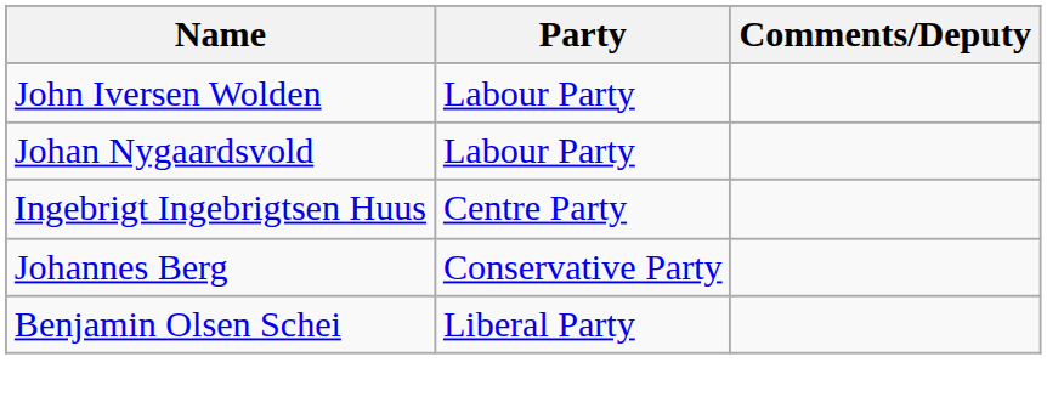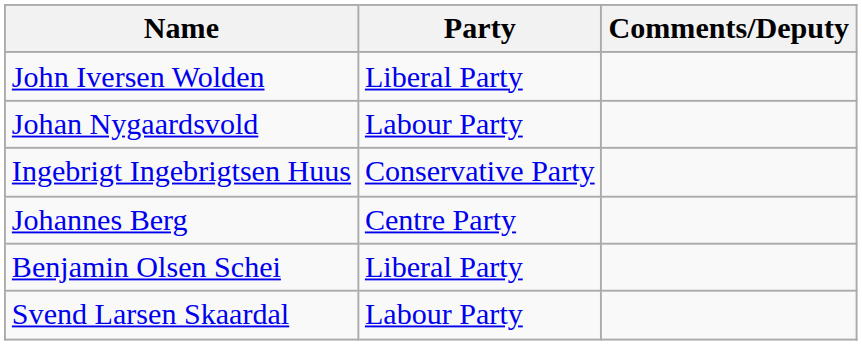John Iversen Wolden | Party: Labour Party -> Liberal Party
Ingebrigt Ingebrigtsen Huus | Party: Centre Party -> Conservative Party
Johannes Berg | Party: Conservative Party -> Centre Party
+ row: Svend Larsen Skaardal | Labour Party
